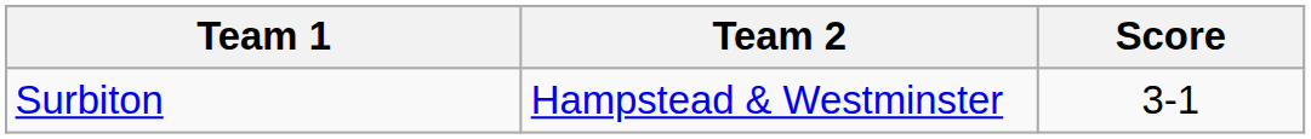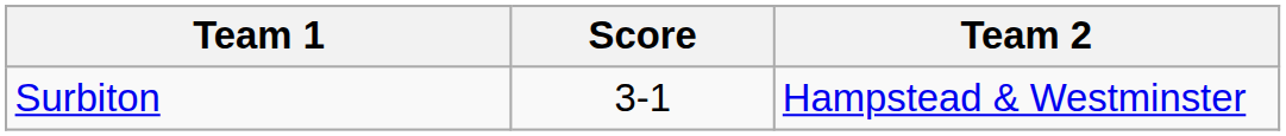columns swapped: Team 2 <-> Score
